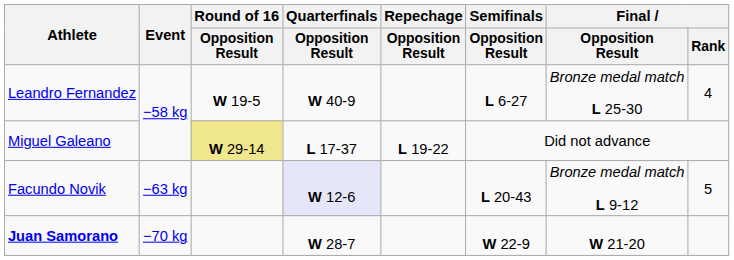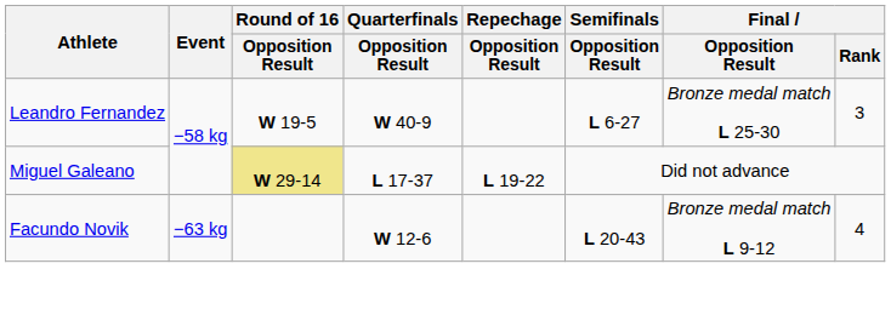Leandro Fernandez | Final / Rank: 4 -> 3
Facundo Novik | Quarterfinals / Opposition Result: lavender background -> no background
Facundo Novik | Final / Rank: 5 -> 4
- row: Juan Samorano | −70 kg | W 28-7 | W 22-9 | W 21-20
